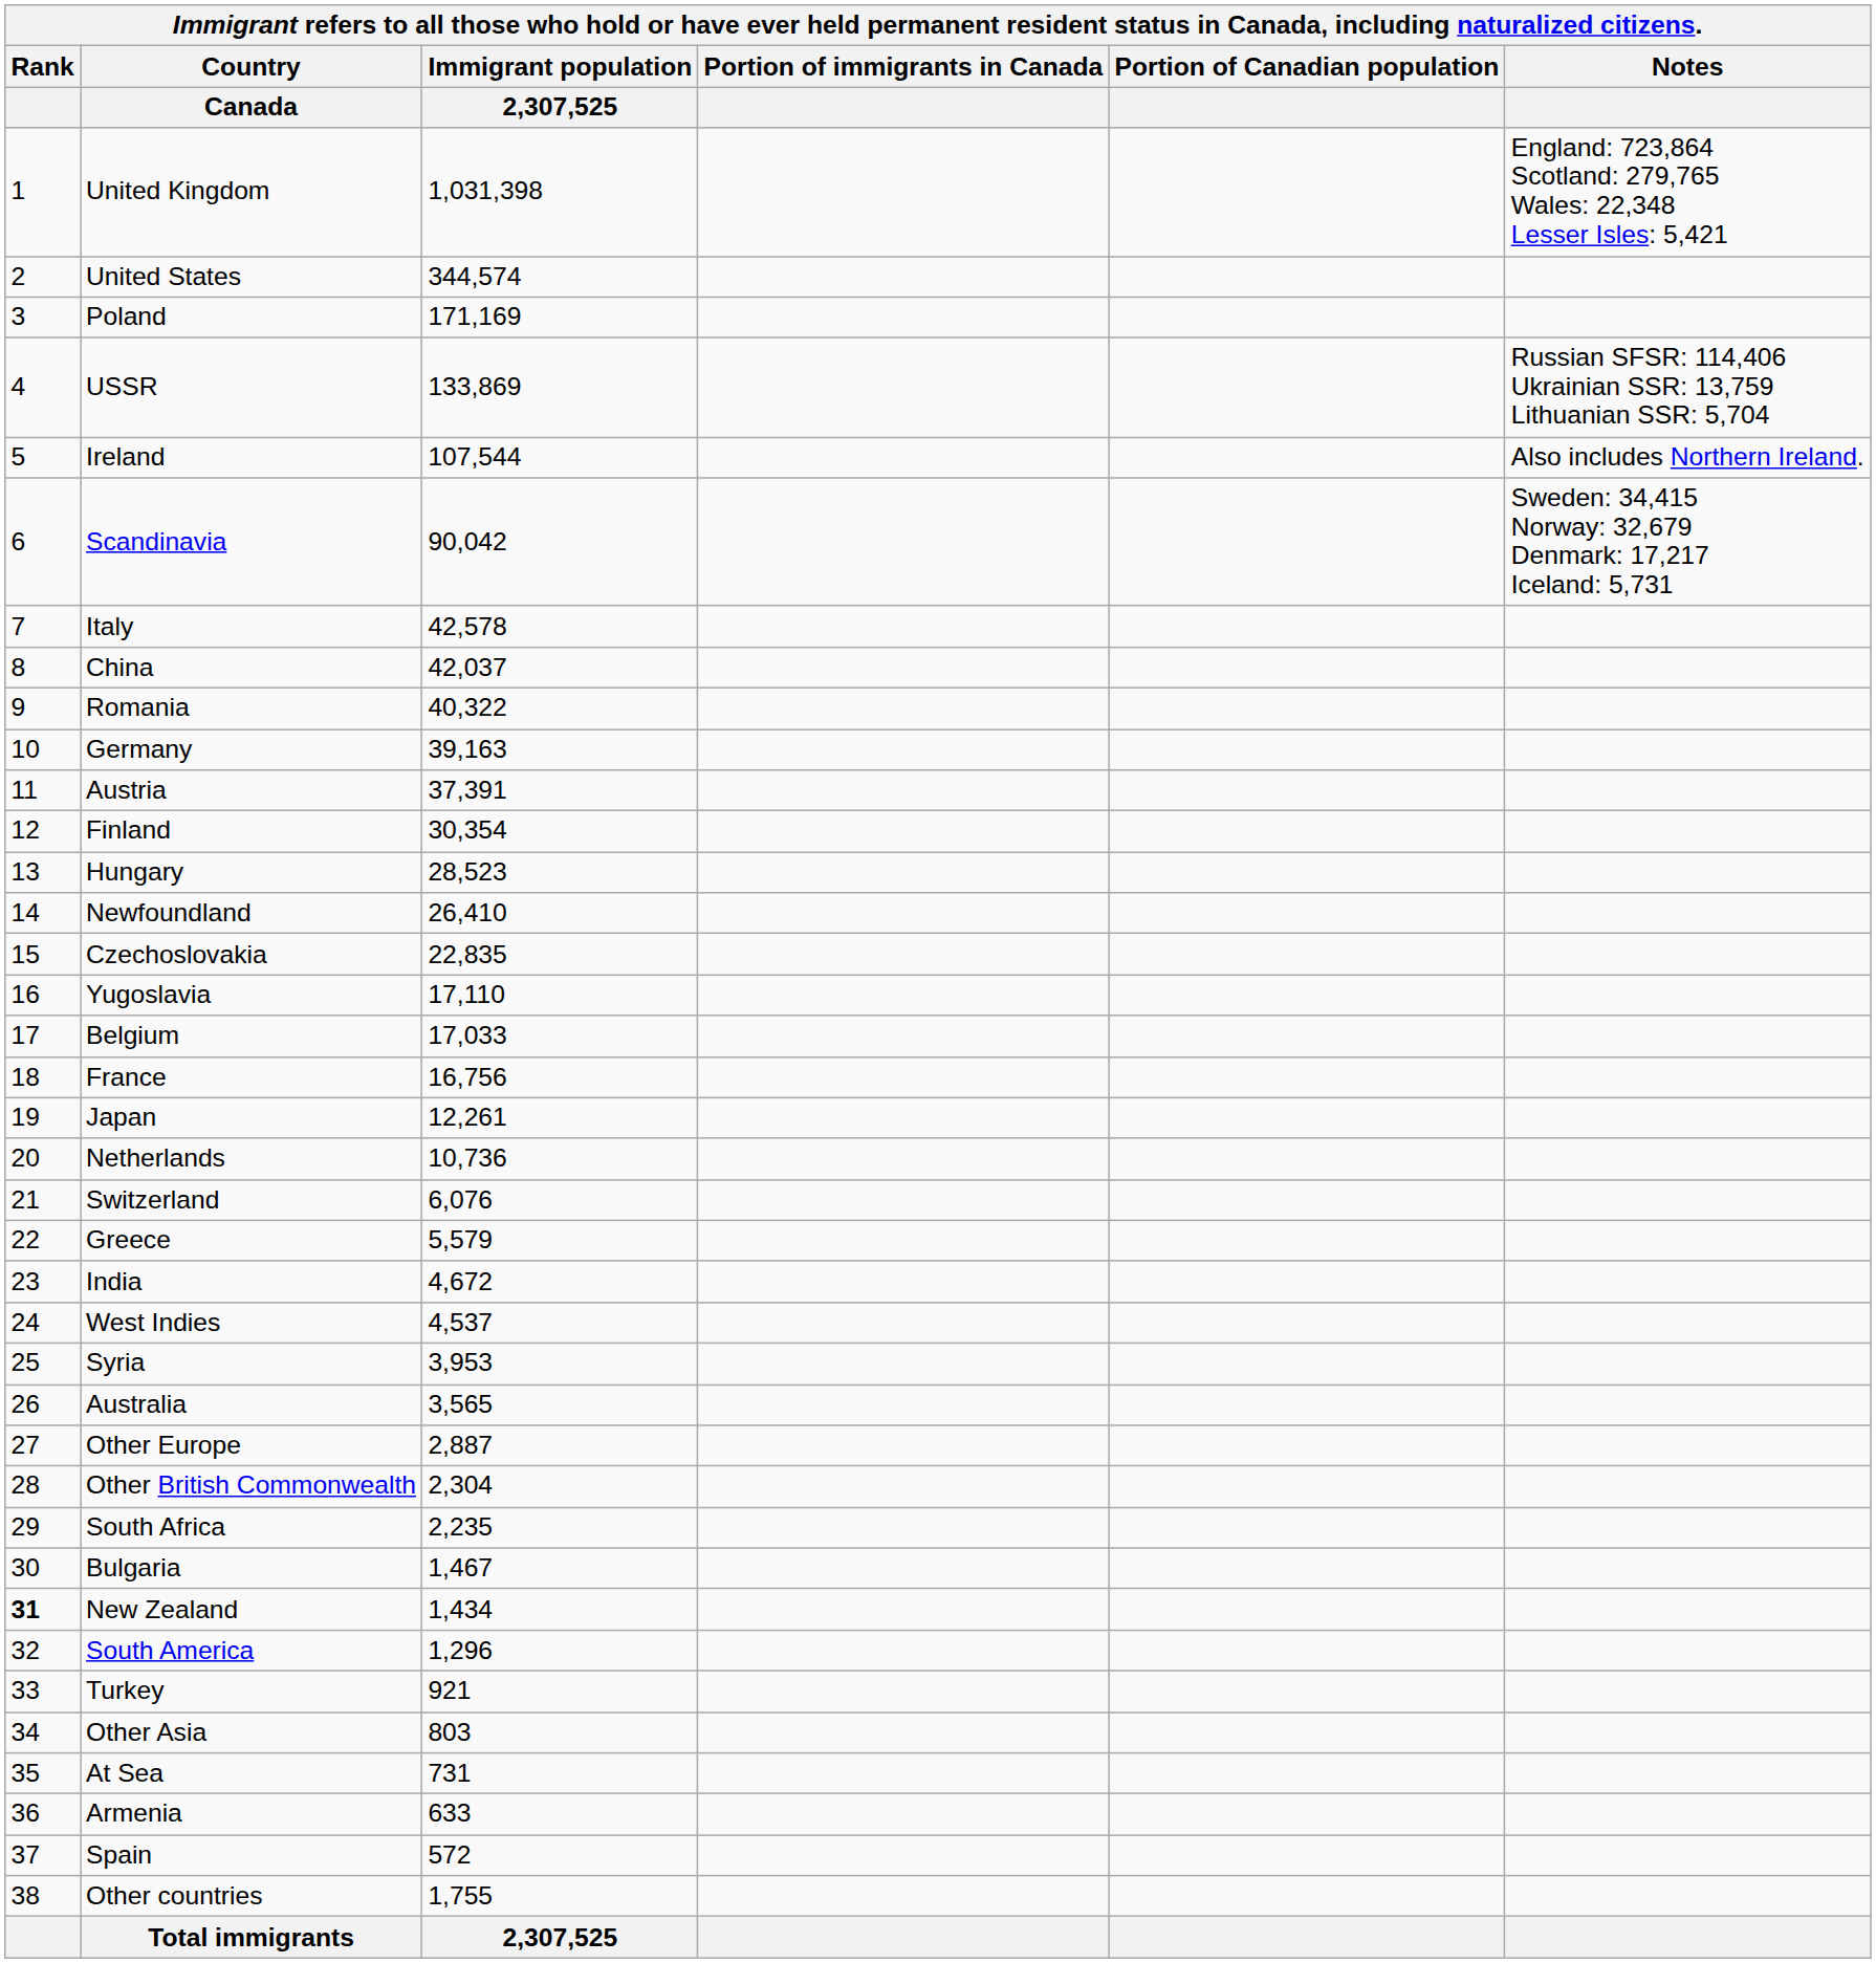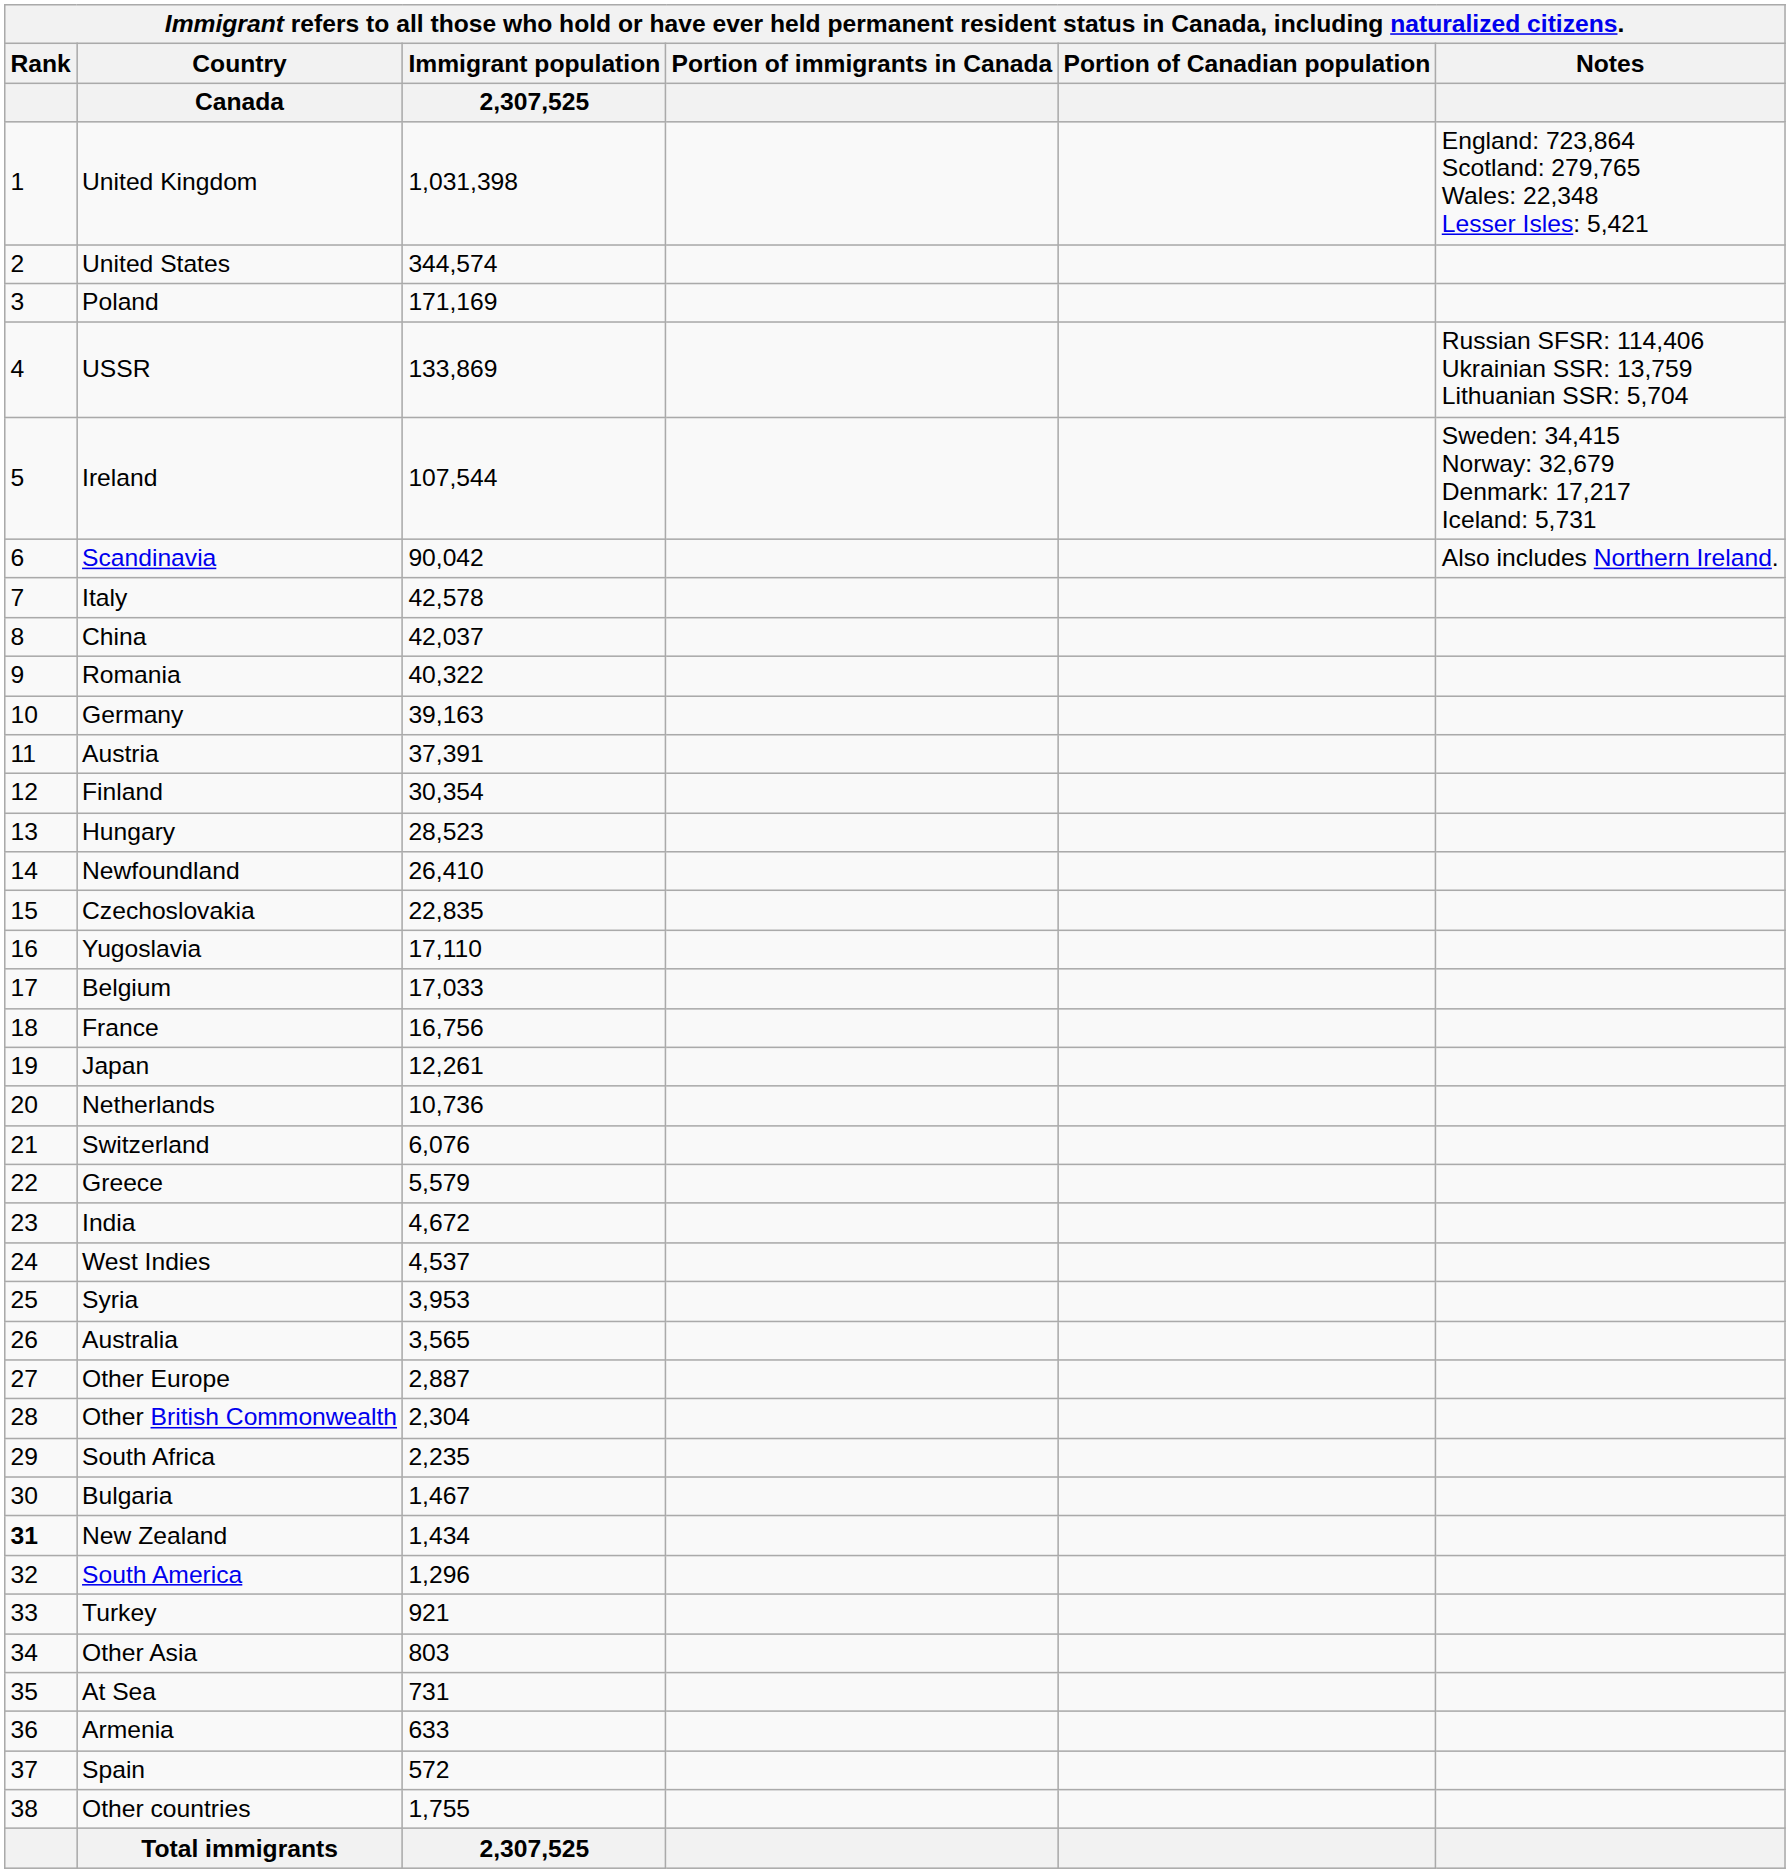Ireland | Notes: Also includes Northern Ireland. -> Sweden: 34,415 Norway: 32,679 Denmark: 17,217 Iceland: 5,731
Scandinavia | Notes: Sweden: 34,415 Norway: 32,679 Denmark: 17,217 Iceland: 5,731 -> Also includes Northern Ireland.
